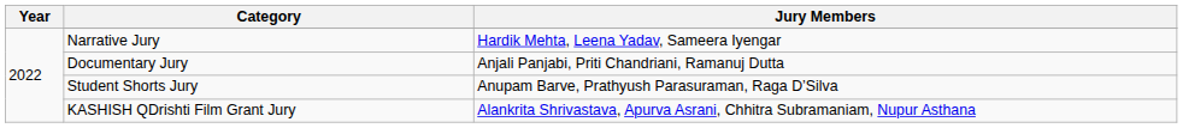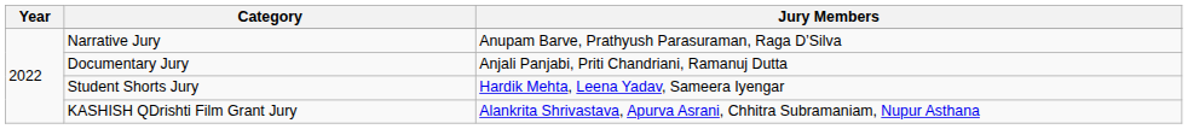Narrative Jury | Jury Members: Hardik Mehta, Leena Yadav, Sameera Iyengar -> Anupam Barve, Prathyush Parasuraman, Raga D’Silva
Student Shorts Jury | Jury Members: Anupam Barve, Prathyush Parasuraman, Raga D’Silva -> Hardik Mehta, Leena Yadav, Sameera Iyengar
